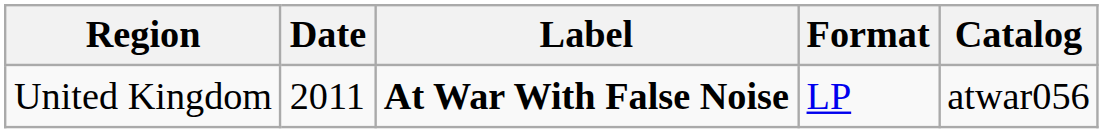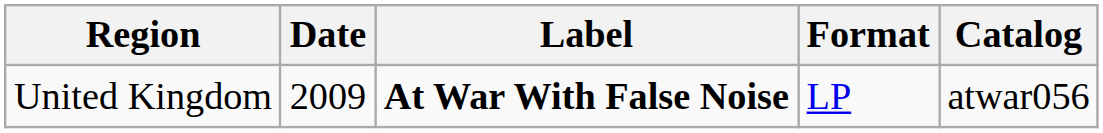United Kingdom | Date: 2011 -> 2009
